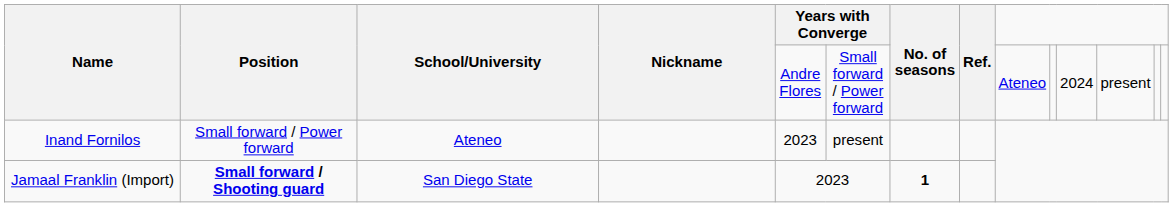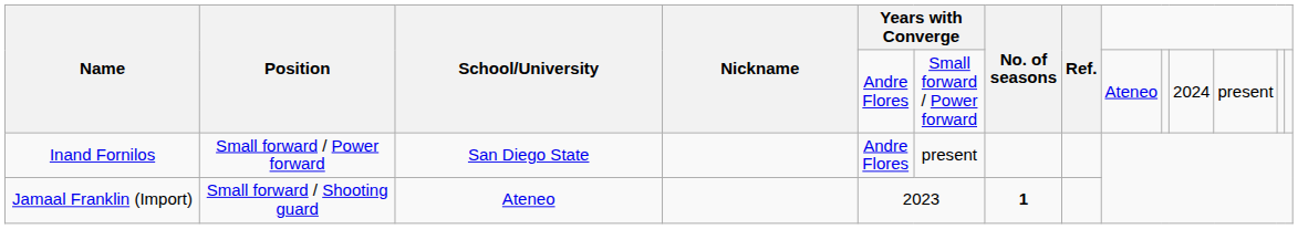Inand Fornilos | School/University: Ateneo -> San Diego State
Inand Fornilos | column 5: 2023 -> Andre Flores
Jamaal Franklin (Import) | Position: bold -> normal
Jamaal Franklin (Import) | School/University: San Diego State -> Ateneo
